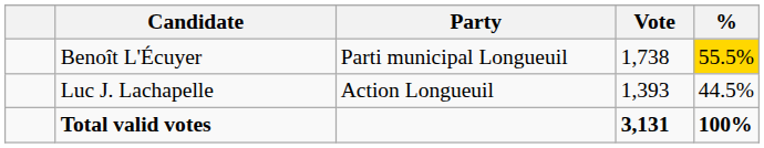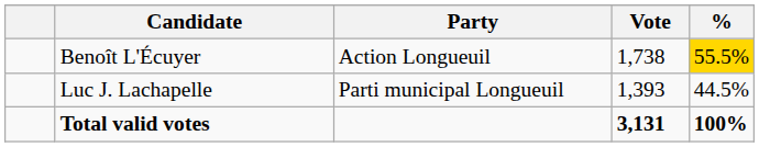Benoît L'Écuyer | Party: Parti municipal Longueuil -> Action Longueuil
Luc J. Lachapelle | Party: Action Longueuil -> Parti municipal Longueuil
